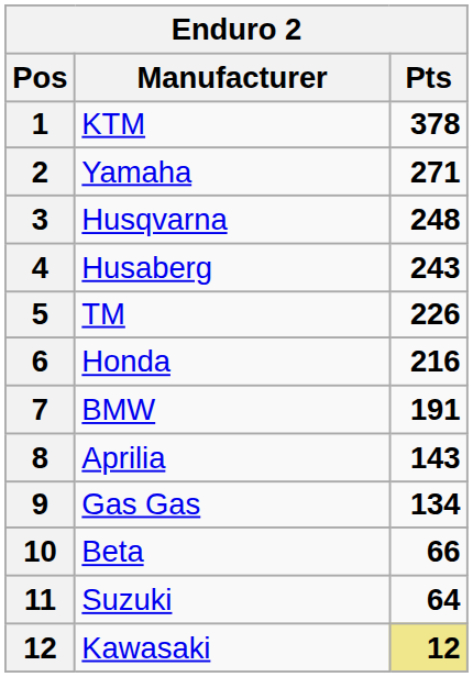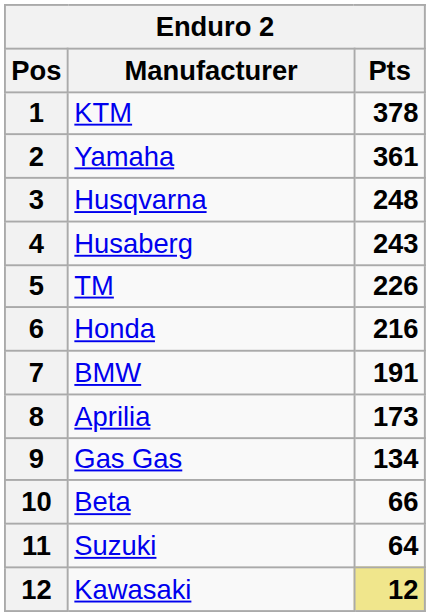Yamaha | Pts: 271 -> 361
Aprilia | Pts: 143 -> 173
